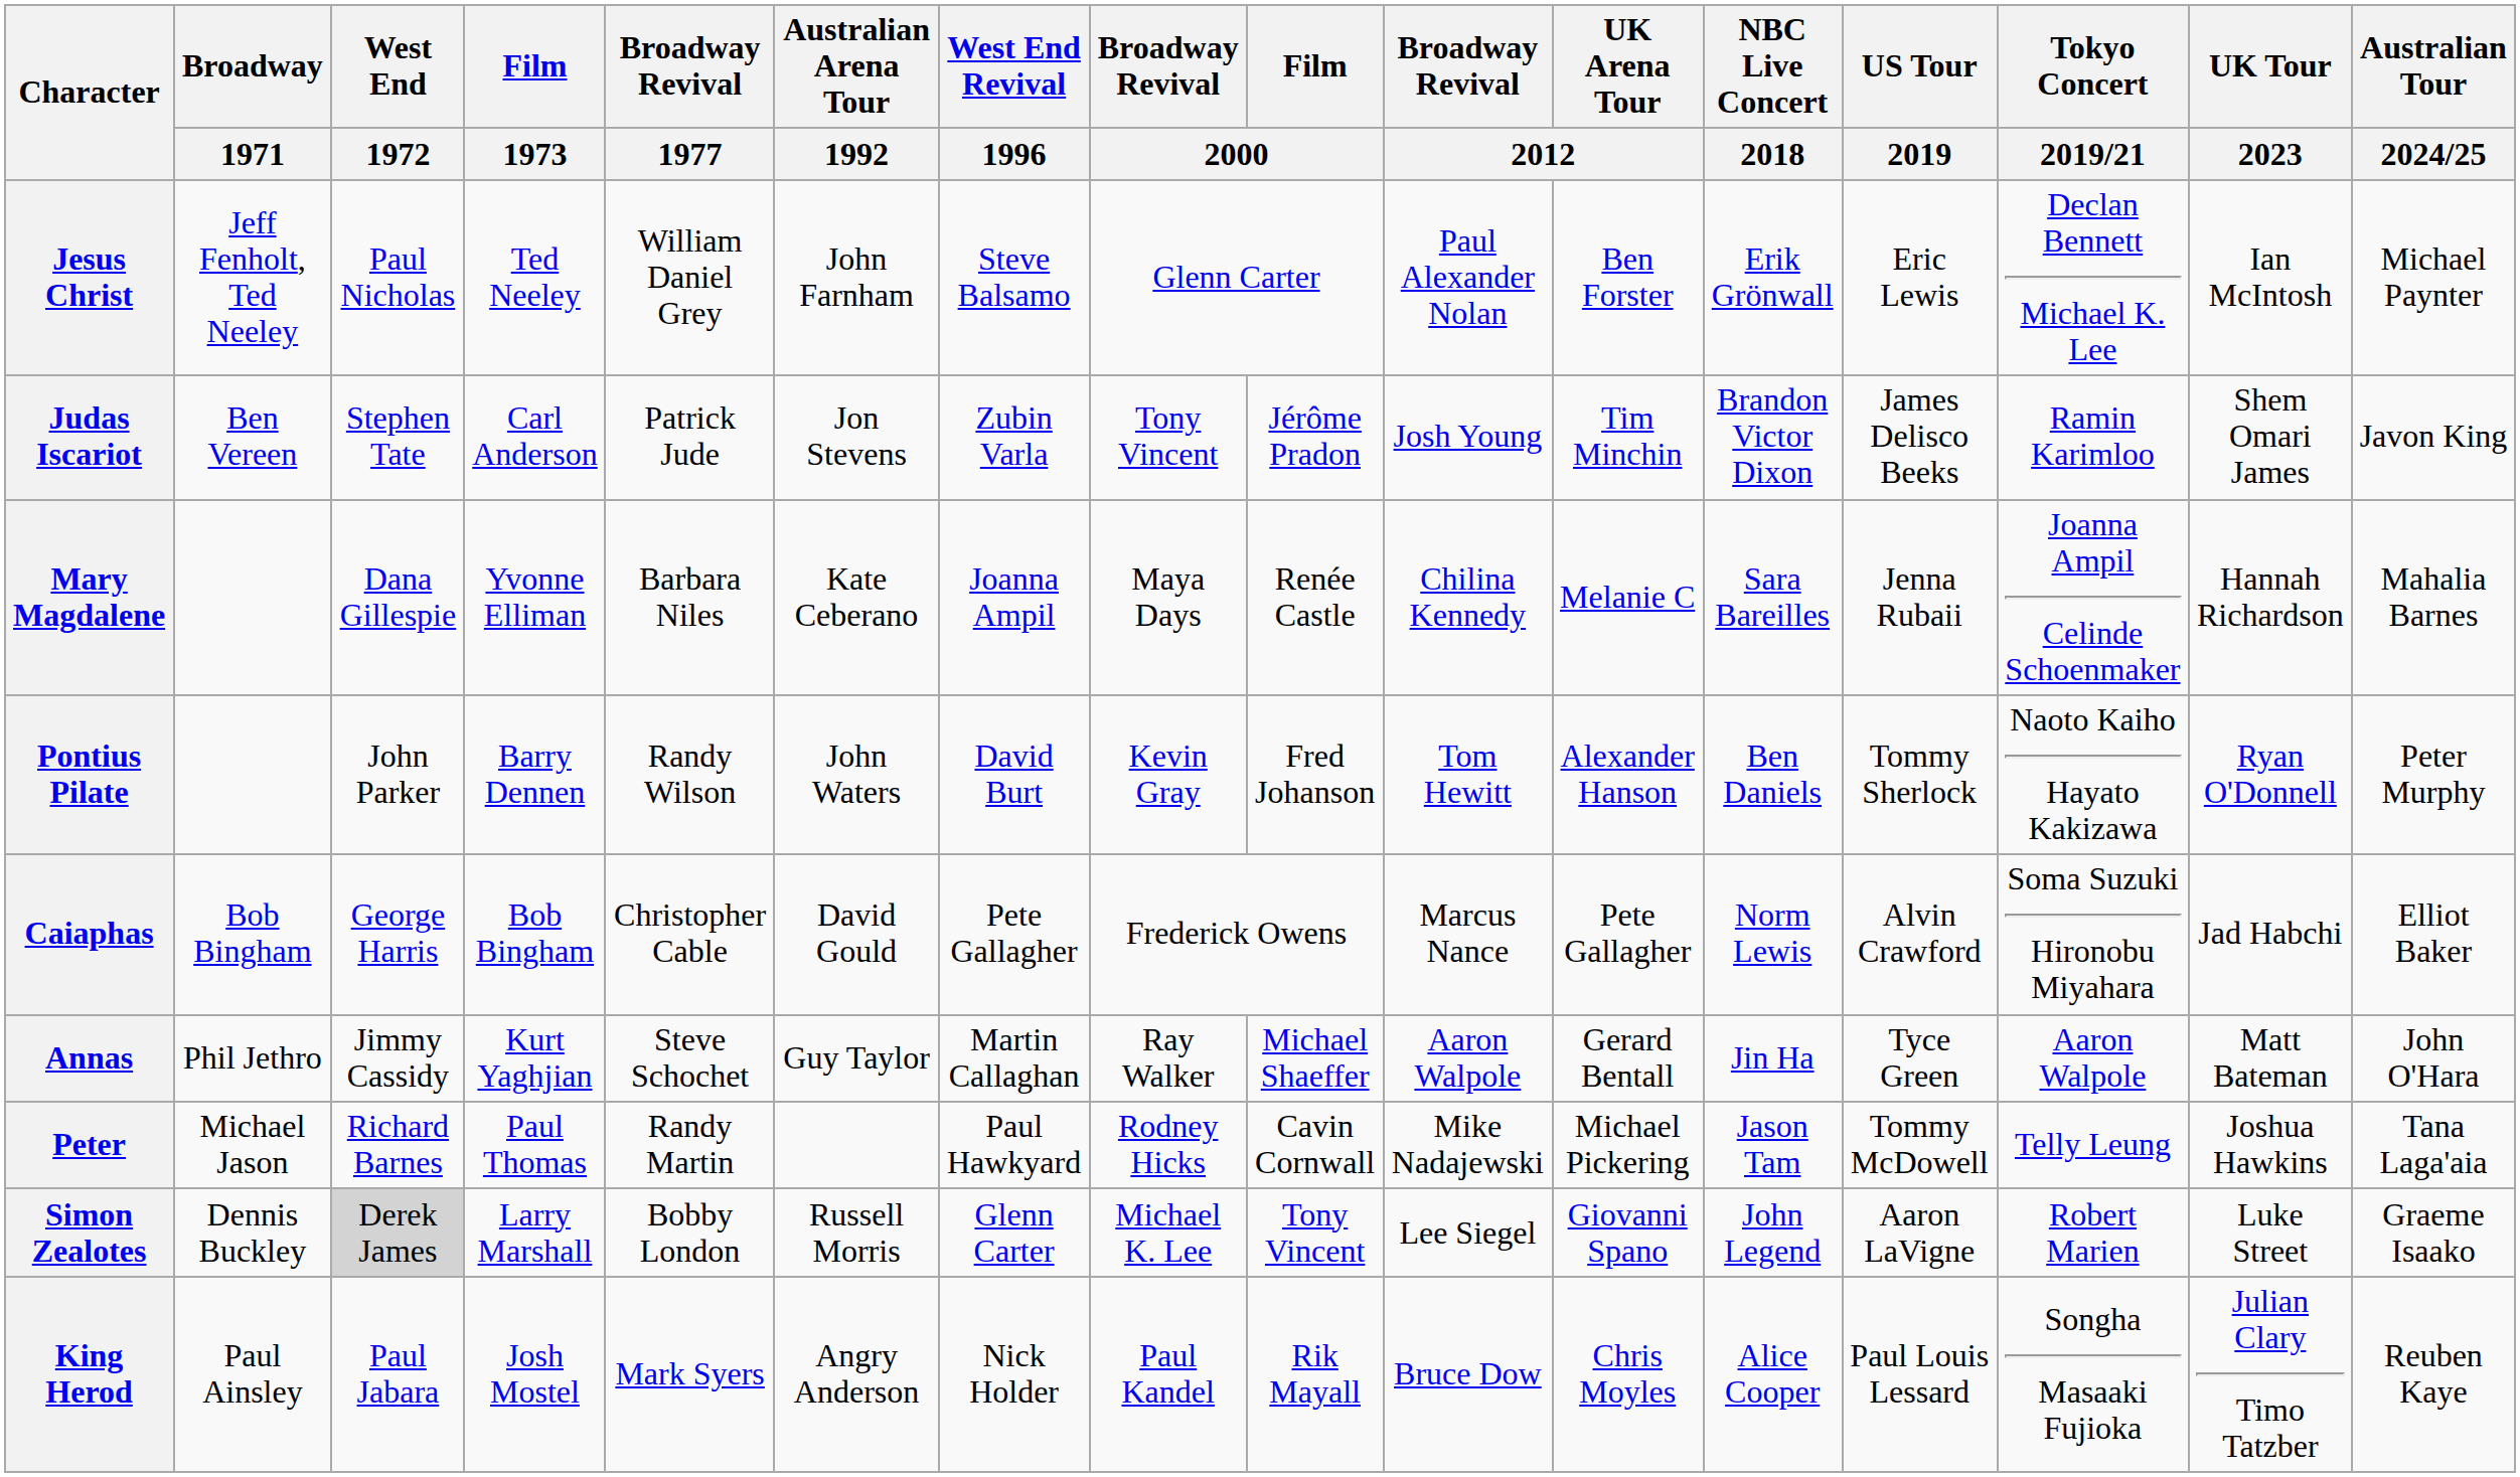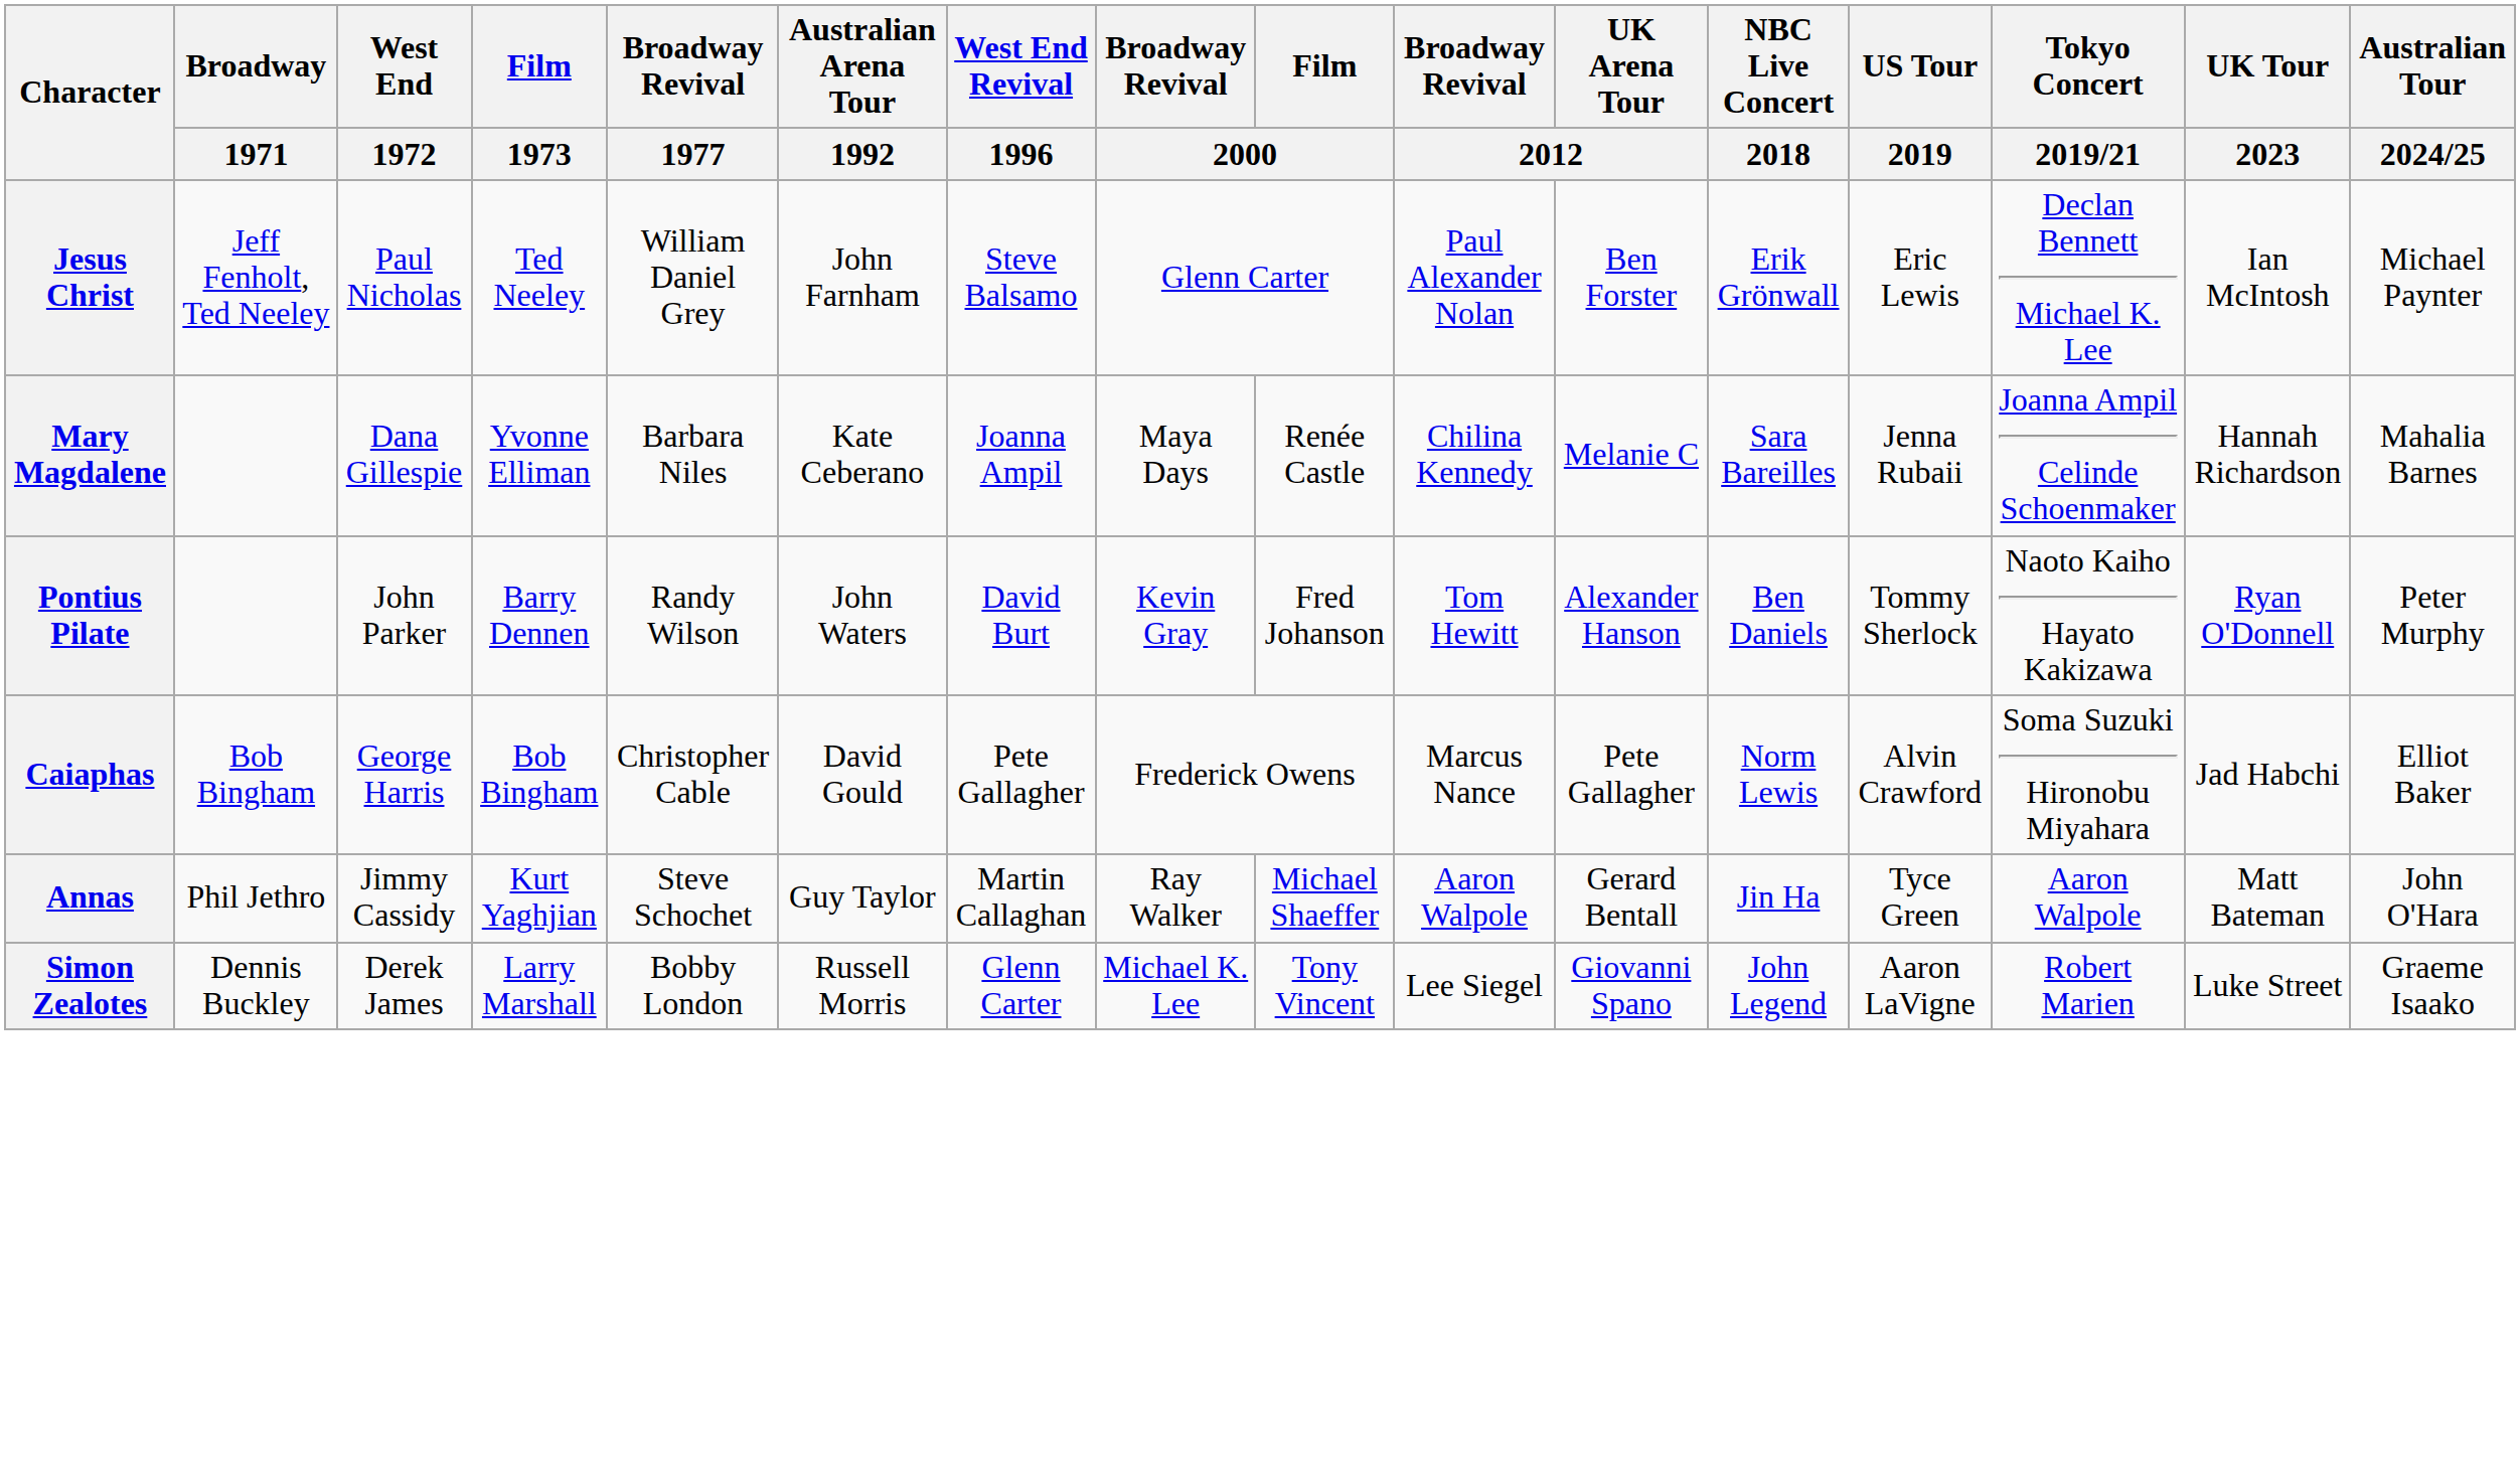- row: Judas Iscariot | Ben Vereen | Stephen Tate | Carl Anderson | Patrick Jude | Jon Stevens | Zubin Varla | Tony Vincent | Jérôme Pradon | Josh Young | Tim Minchin | Brandon Victor Dixon | James Delisco Beeks | Ramin Karimloo | Shem Omari James | Javon King
- row: Peter | Michael Jason | Richard Barnes | Paul Thomas | Randy Martin | Paul Hawkyard | Rodney Hicks | Cavin Cornwall | Mike Nadajewski | Michael Pickering | Jason Tam | Tommy McDowell | Telly Leung | Joshua Hawkins | Tana Laga'aia
Simon Zealotes | West End / 1972: lightgrey background -> no background
- row: King Herod | Paul Ainsley | Paul Jabara | Josh Mostel | Mark Syers | Angry Anderson | Nick Holder | Paul Kandel | Rik Mayall | Bruce Dow | Chris Moyles | Alice Cooper | Paul Louis Lessard | Songha Masaaki Fujioka | Julian Clary Timo Tatzber | Reuben Kaye
